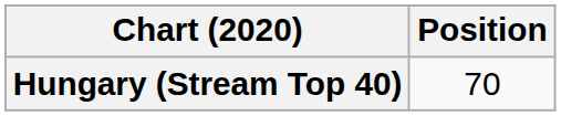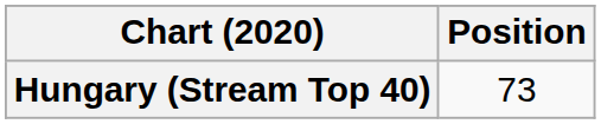Hungary (Stream Top 40) | Position: 70 -> 73
